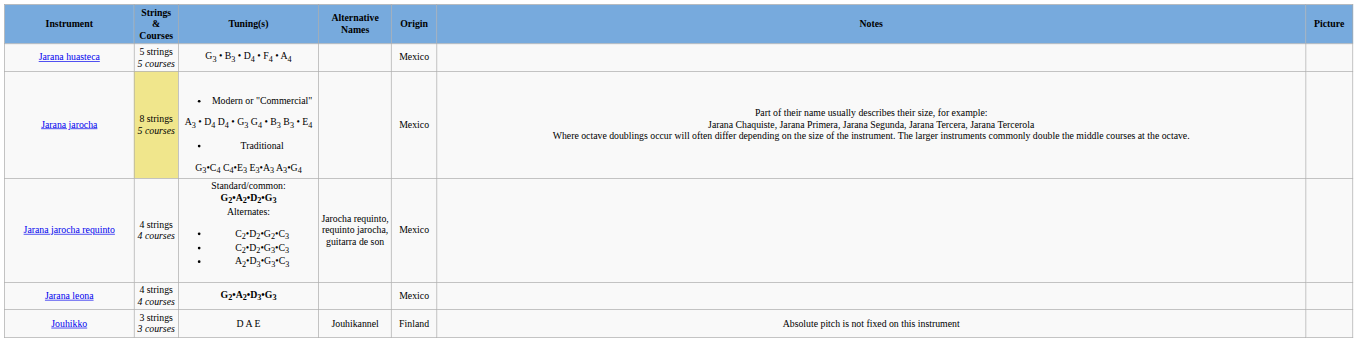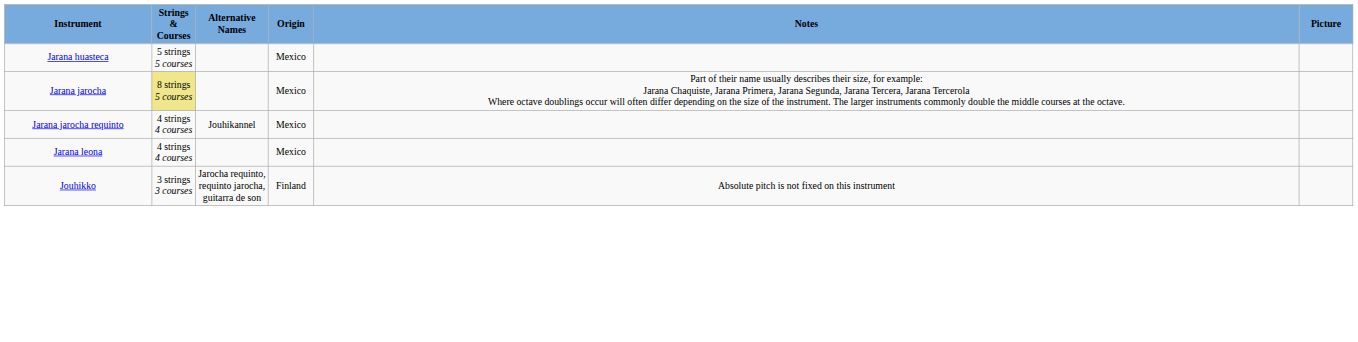- column: Tuning(s) | G3 • B3 • D4 • F4 • A4 | Modern or "Commercial" A3 • D4 D4 • G3 G4 • B3 B3 • E4 Traditional G3•C4 C4•E3 E3•A3 A3•G4 | Standard/common: G2•A2•D2•G3 Alternates: C2•D2•G2•C3 C2•D2•G3•C3 A2•D3•G3•C3 | G2•A2•D3•G3 | D A E
Jarana jarocha requinto | Alternative Names: Jarocha requinto, requinto jarocha, guitarra de son -> Jouhikannel
Jouhikko | Alternative Names: Jouhikannel -> Jarocha requinto, requinto jarocha, guitarra de son
